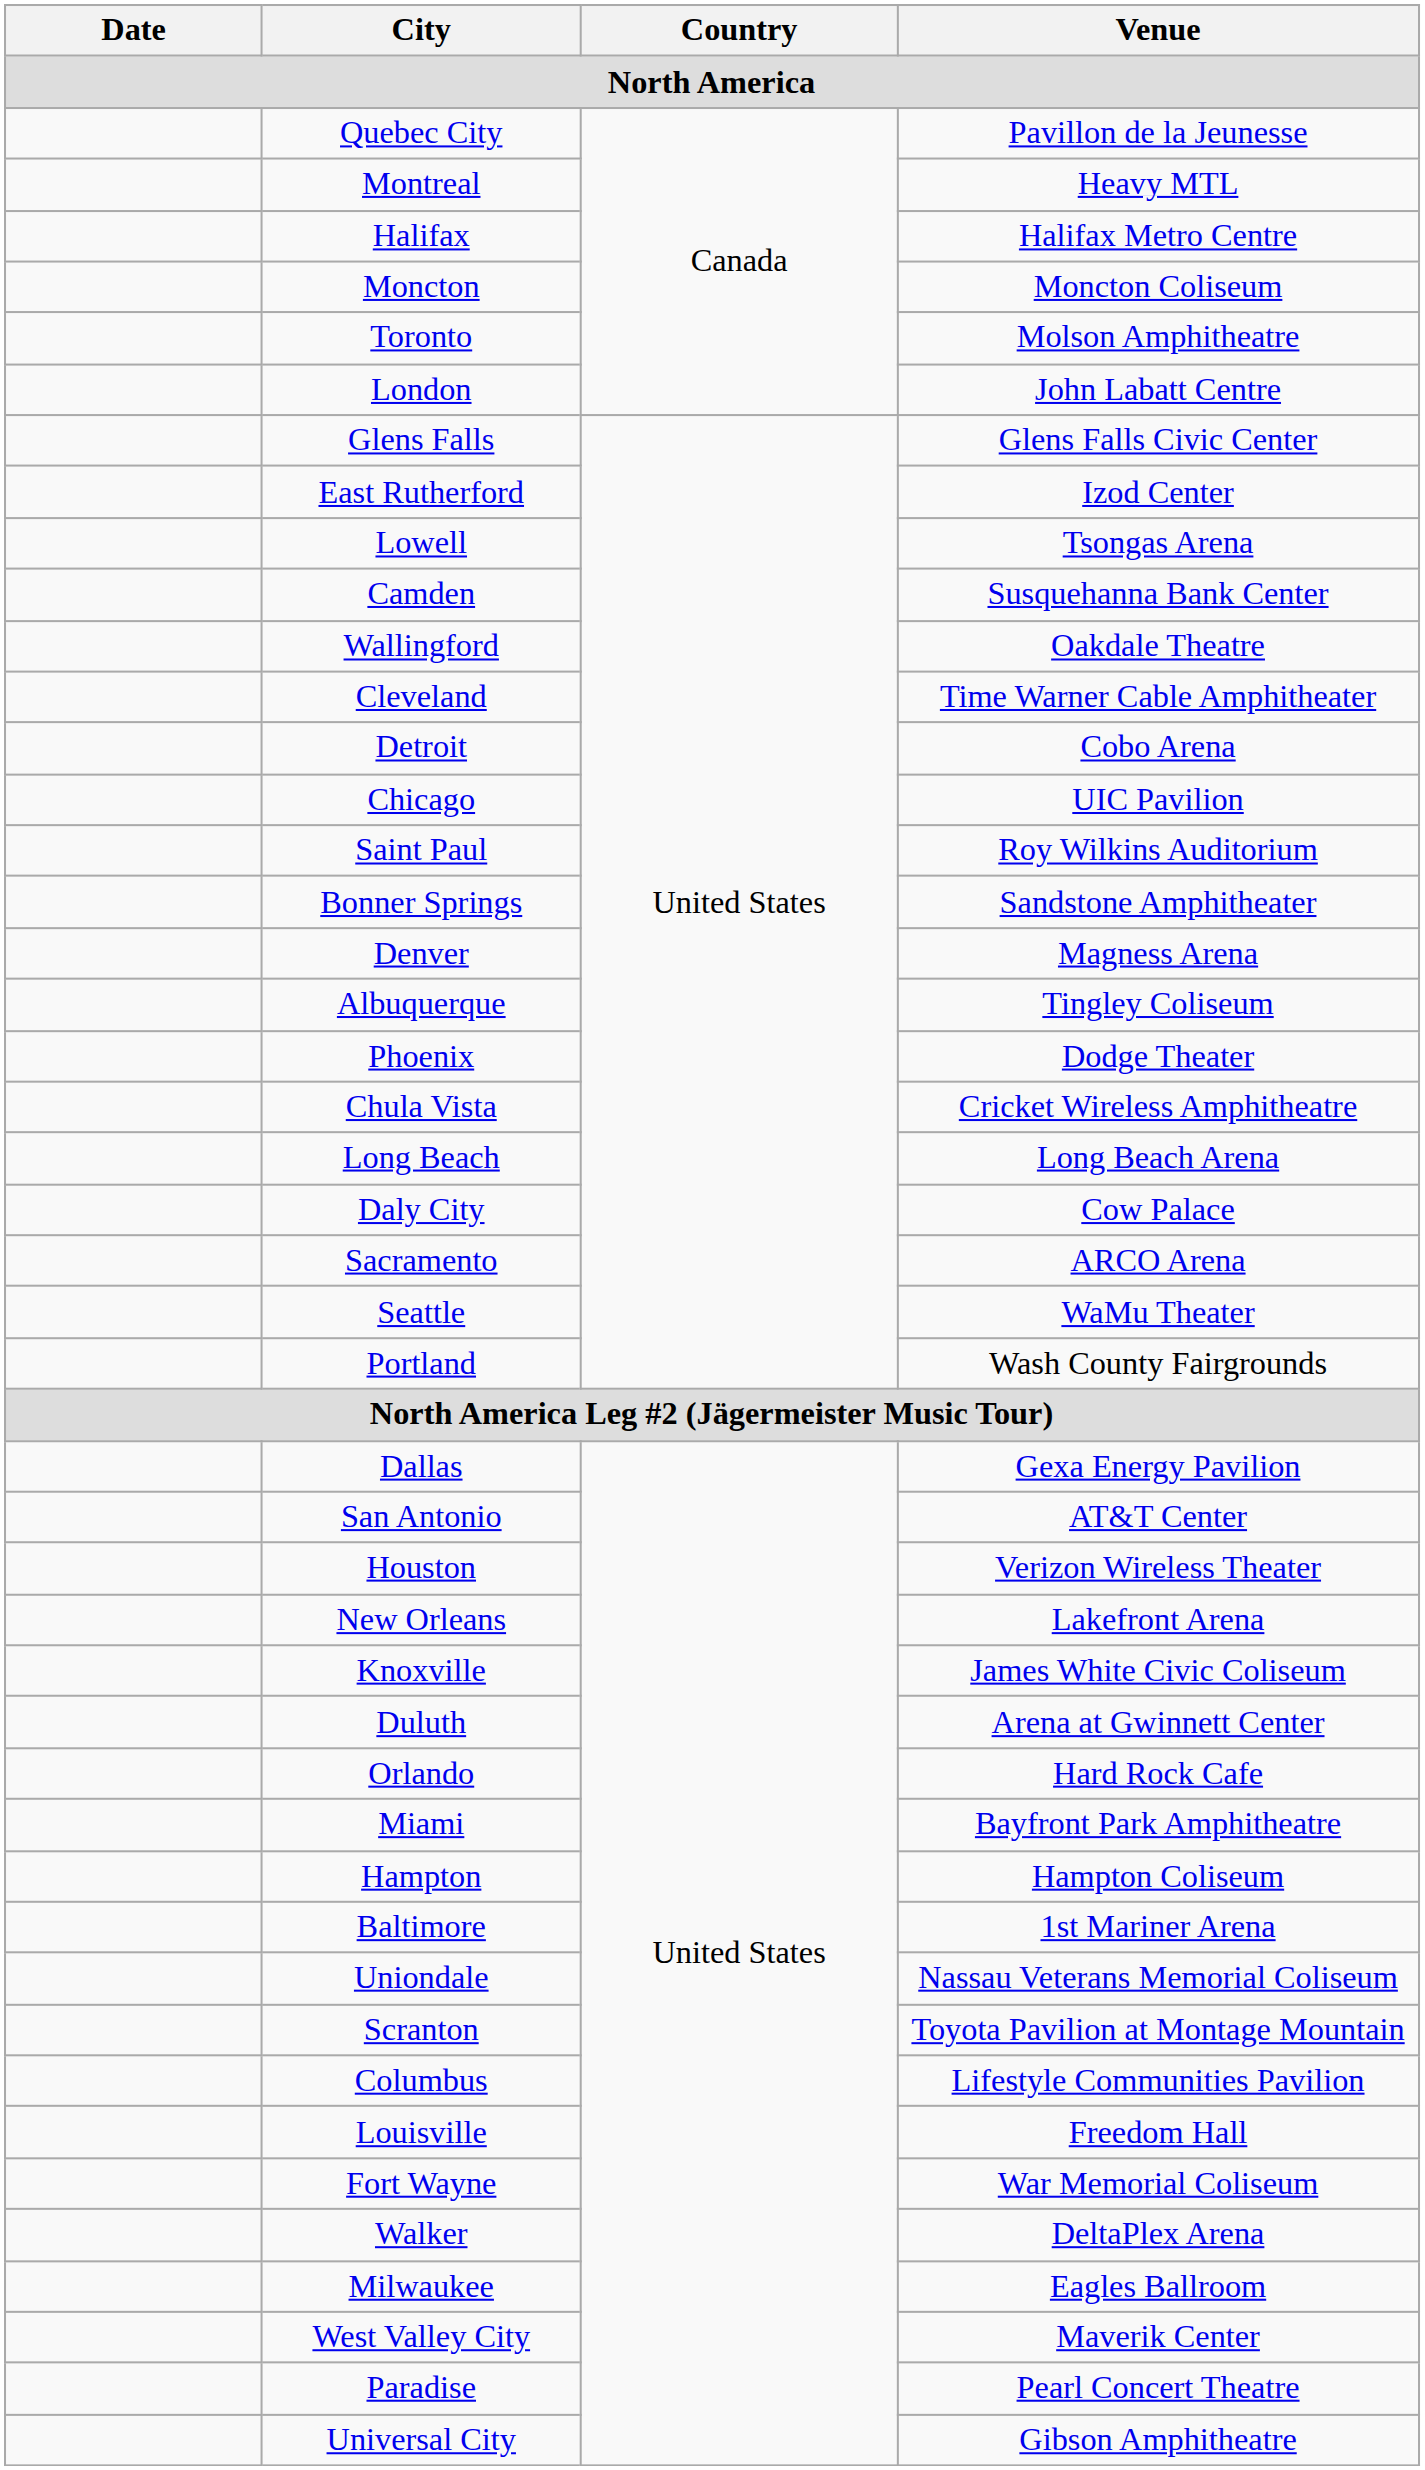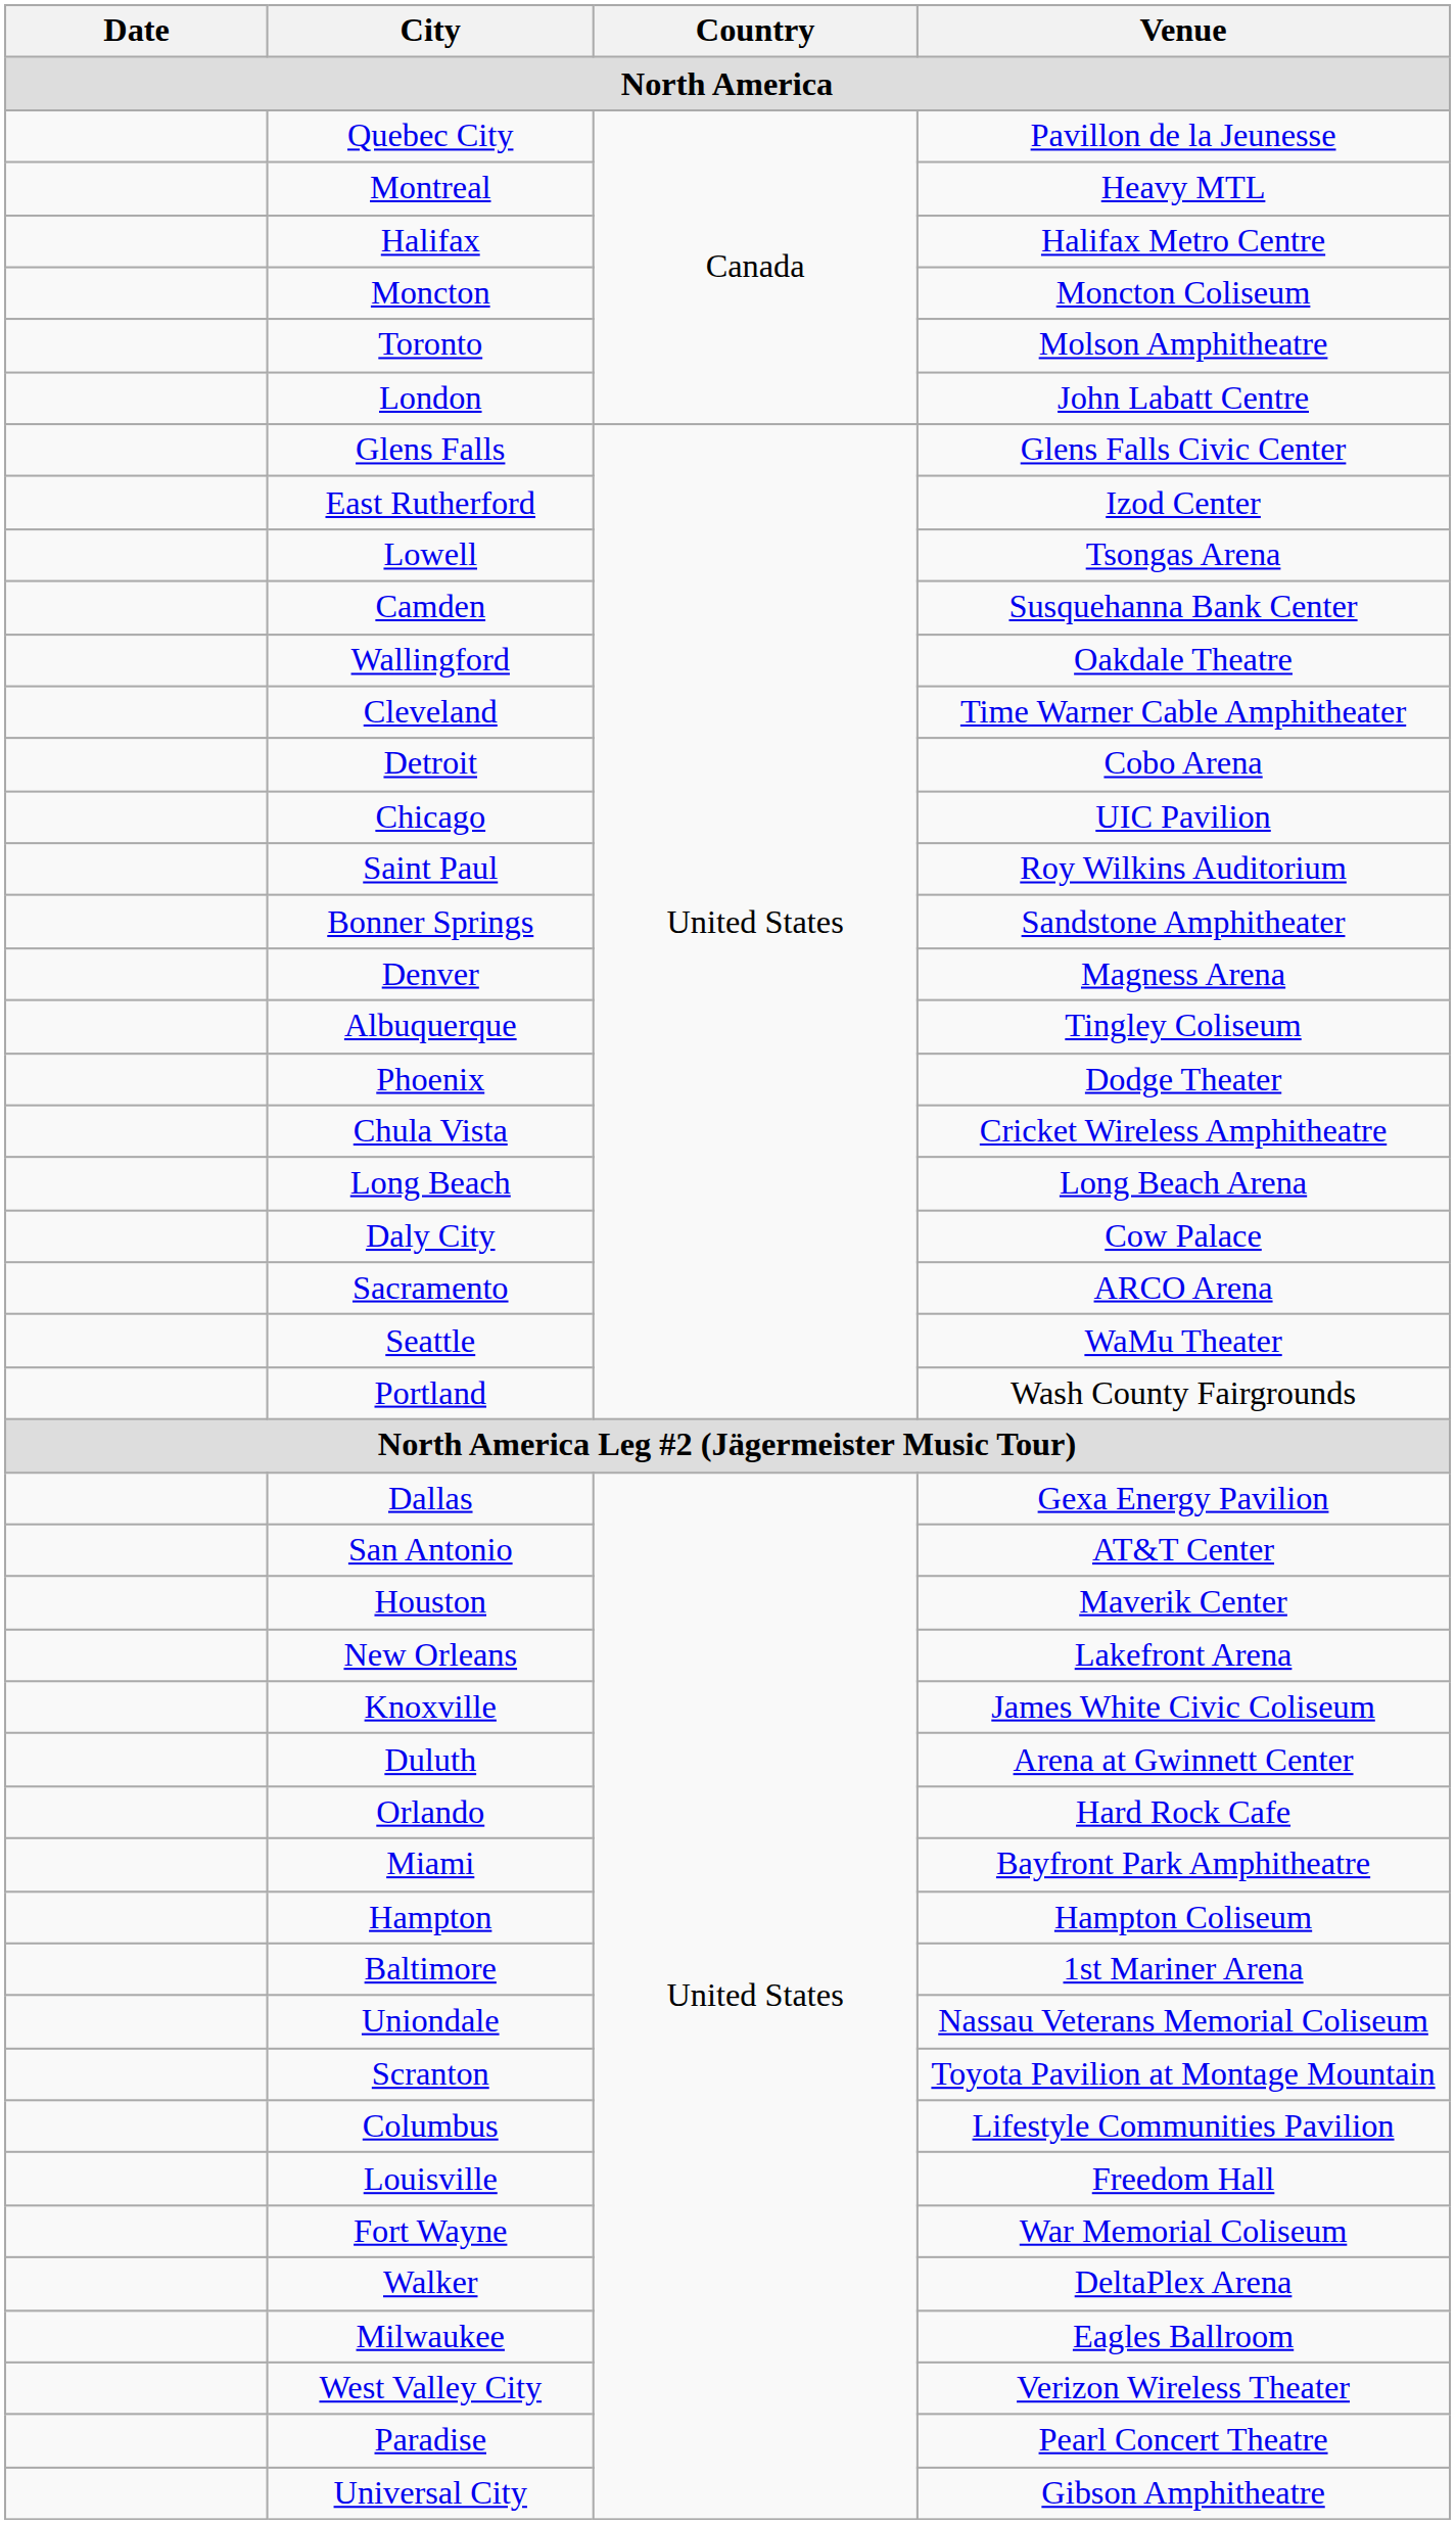Houston | Venue: Verizon Wireless Theater -> Maverik Center
West Valley City | Venue: Maverik Center -> Verizon Wireless Theater
